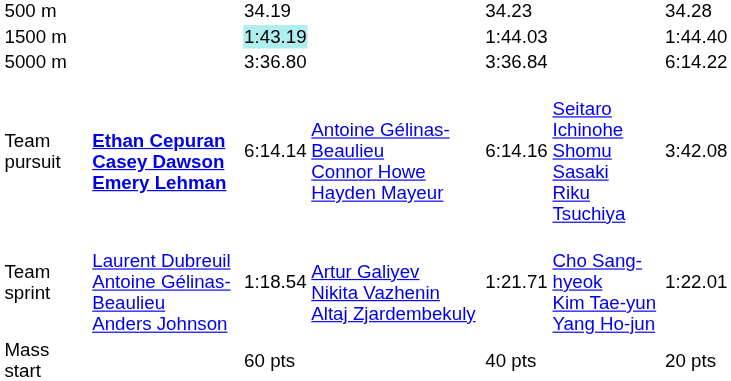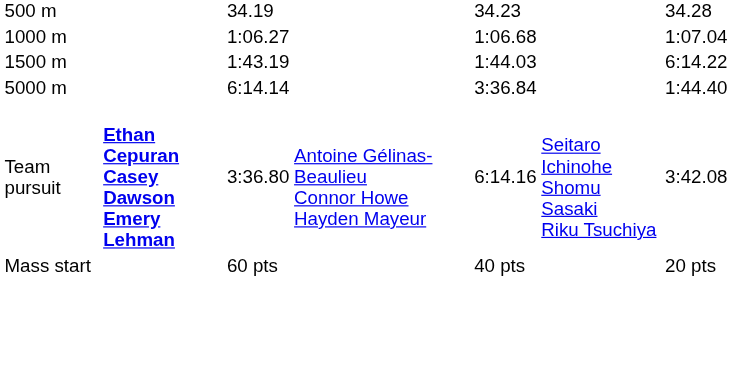+ row: 1000 m | 1:06.27 | 1:06.68 | 1:07.04
1500 m | column 3: paleturquoise background -> no background
1500 m | column 7: 1:44.40 -> 6:14.22
5000 m | column 3: 3:36.80 -> 6:14.14
5000 m | column 7: 6:14.22 -> 1:44.40
Team pursuit | column 3: 6:14.14 -> 3:36.80
- row: Team sprint | Laurent Dubreuil Antoine Gélinas-Beaulieu Anders Johnson | 1:18.54 | Artur Galiyev Nikita Vazhenin Altaj Zjardembekuly | 1:21.71 | Cho Sang-hyeok Kim Tae-yun Yang Ho-jun | 1:22.01
